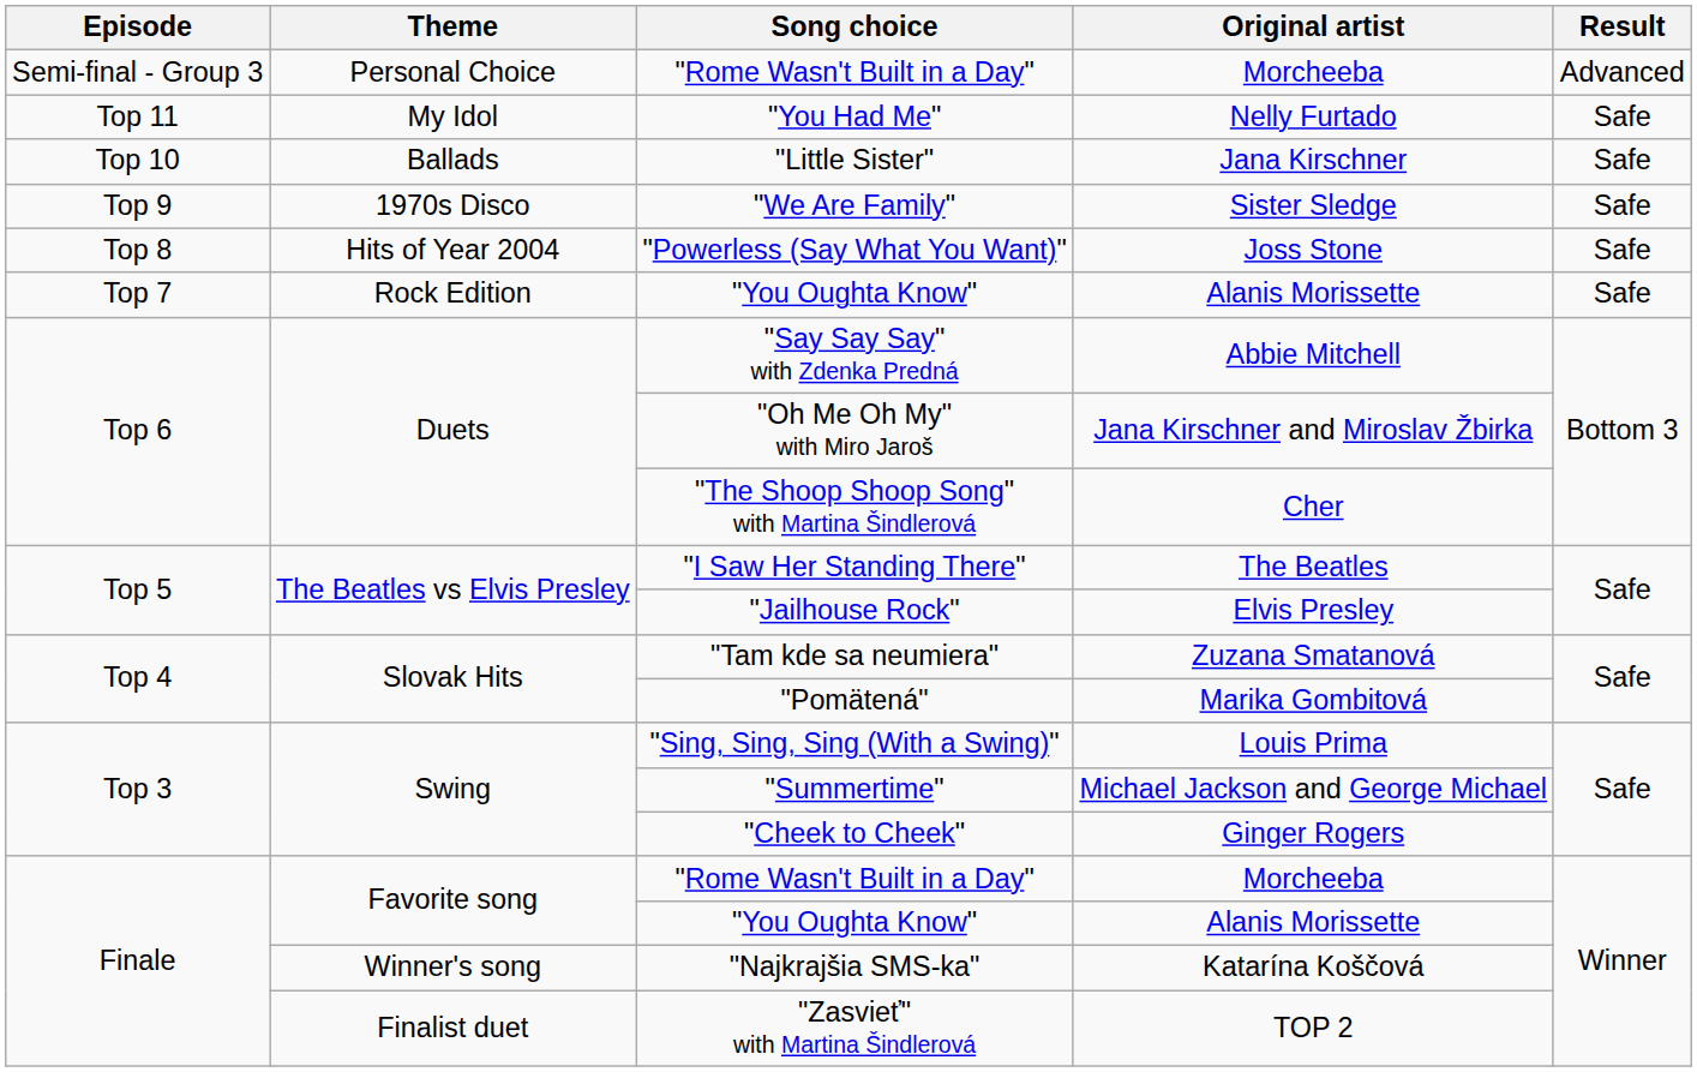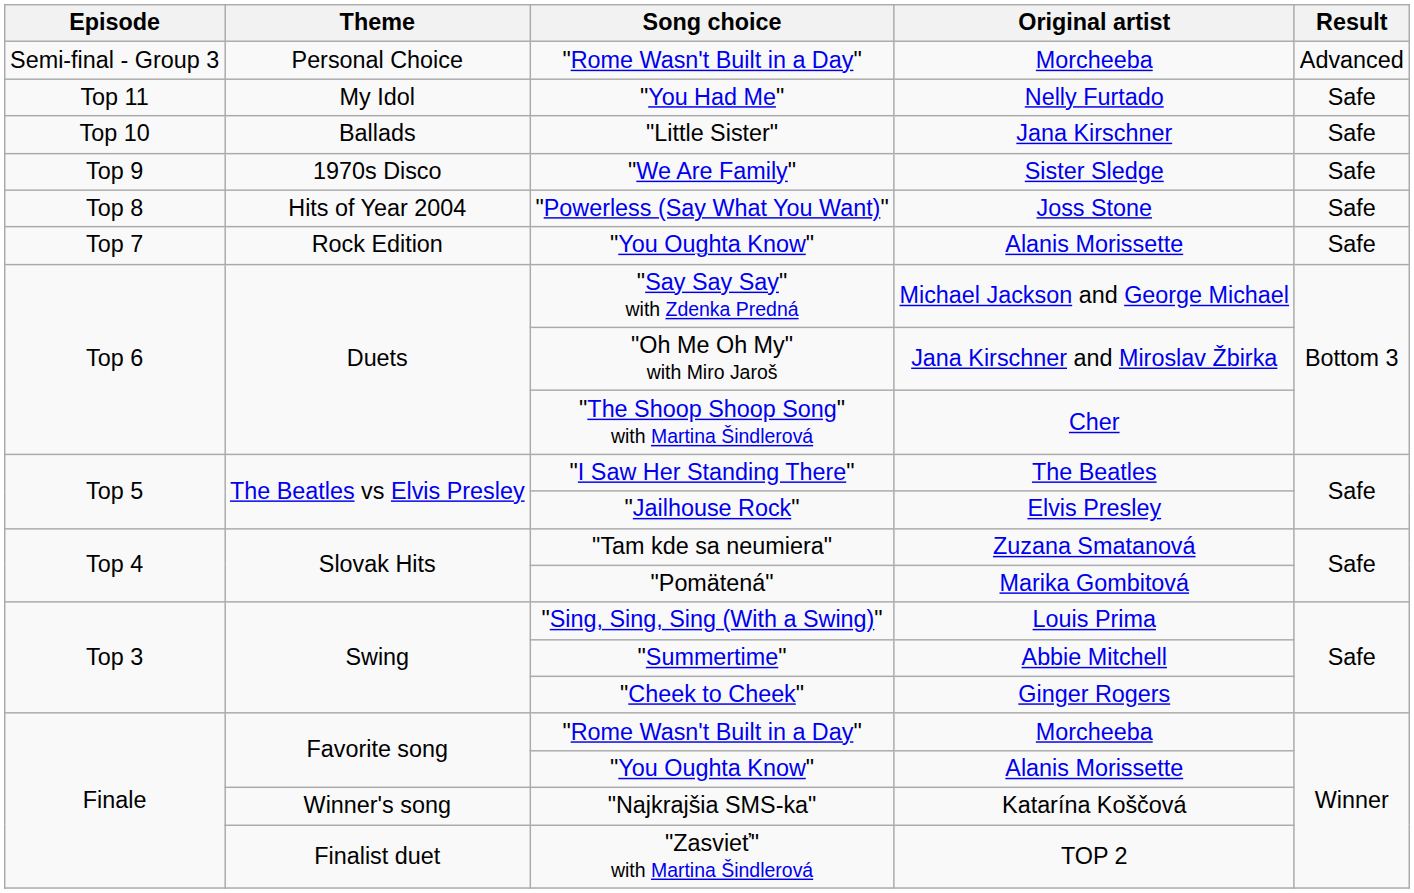"Say Say Say" with Zdenka Predná | Original artist: Abbie Mitchell -> Michael Jackson and George Michael
"Summertime" | Original artist: Michael Jackson and George Michael -> Abbie Mitchell
